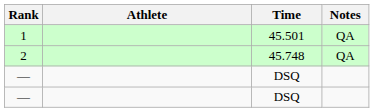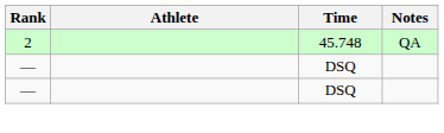- row: 1 | 45.501 | QA
